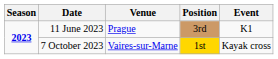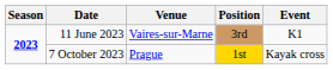11 June 2023 | Venue: Prague -> Vaires-sur-Marne
7 October 2023 | Venue: Vaires-sur-Marne -> Prague
